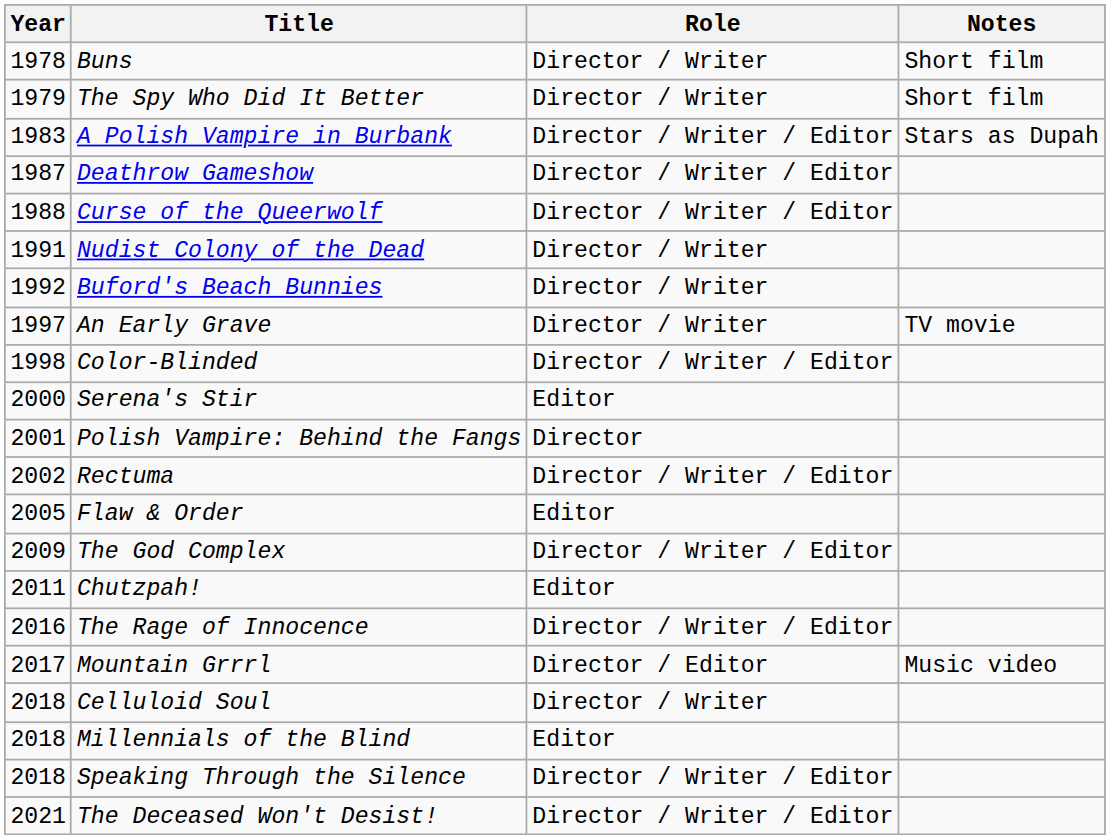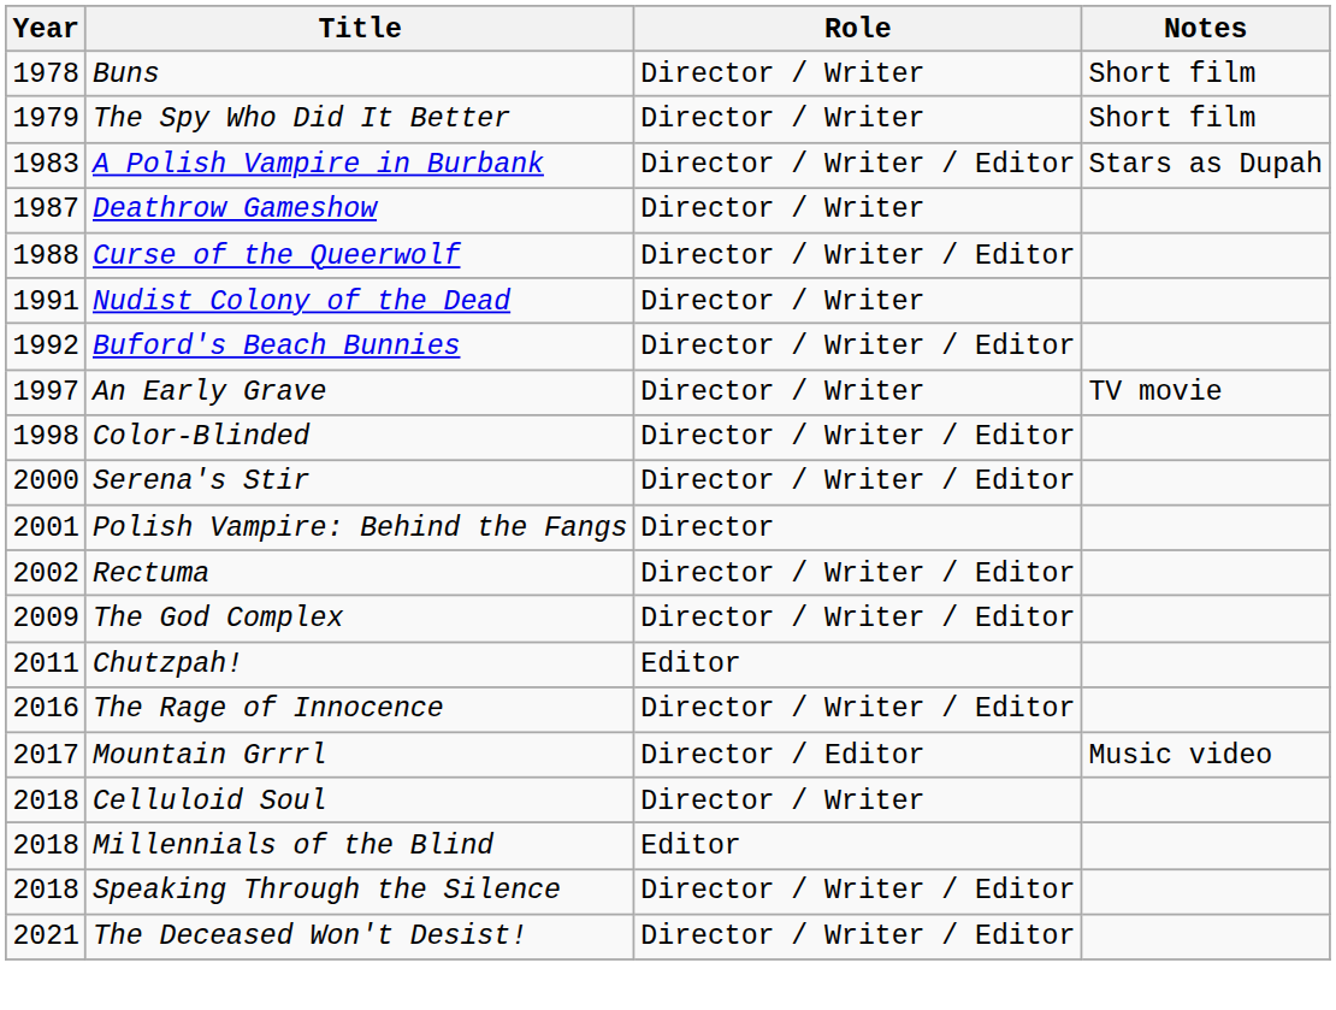Deathrow Gameshow | Role: Director / Writer / Editor -> Director / Writer
Buford's Beach Bunnies | Role: Director / Writer -> Director / Writer / Editor
Serena's Stir | Role: Editor -> Director / Writer / Editor
- row: 2005 | Flaw & Order | Editor
